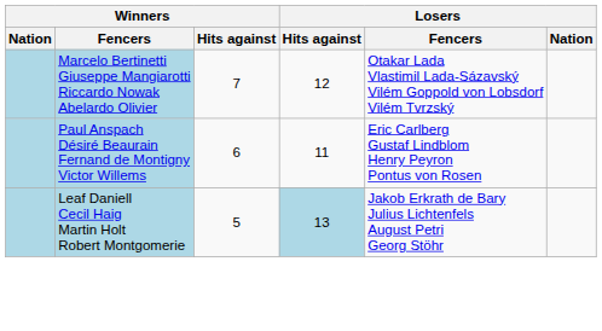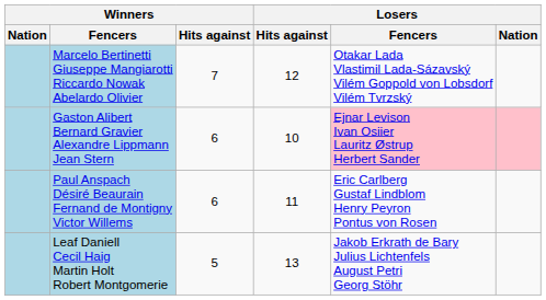+ row: Gaston Alibert Bernard Gravier Alexandre Lippmann Jean Stern | 6 | 10 | Ejnar Levison Ivan Osiier Lauritz Østrup Herbert Sander
Leaf Daniell Cecil Haig Martin Holt Robert Montgomerie | Losers / Hits against: lightblue background -> no background
